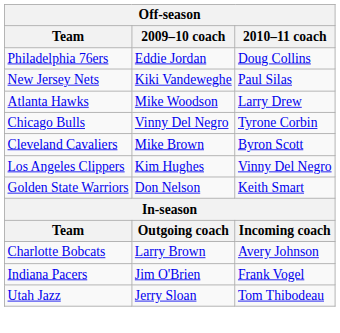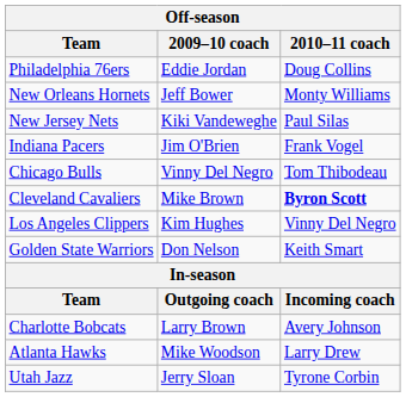+ row: New Orleans Hornets | Jeff Bower | Monty Williams
rows swapped: Atlanta Hawks <-> Indiana Pacers
Chicago Bulls | 2010–11 coach: Tyrone Corbin -> Tom Thibodeau
Cleveland Cavaliers | 2010–11 coach: normal -> bold
Utah Jazz | 2010–11 coach: Tom Thibodeau -> Tyrone Corbin
